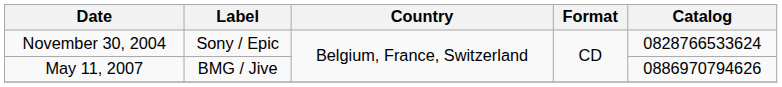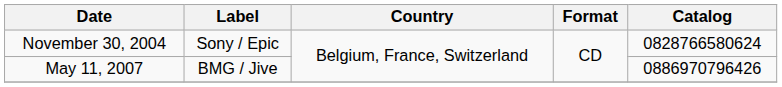November 30, 2004 | Catalog: 0828766533624 -> 0828766580624
May 11, 2007 | Catalog: 0886970794626 -> 0886970796426
